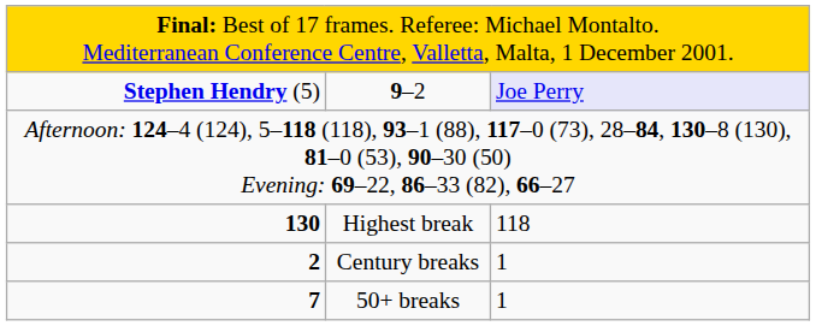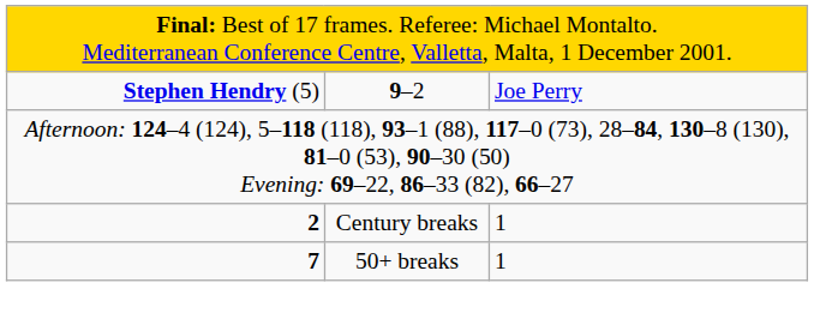9–2 | column 3: lavender background -> no background
- row: 130 | Highest break | 118
